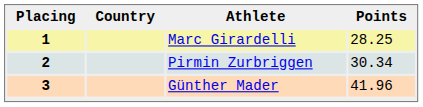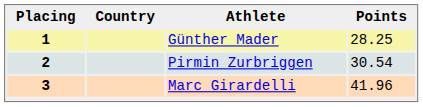1 | Athlete: Marc Girardelli -> Günther Mader
2 | Points: 30.34 -> 30.54
3 | Athlete: Günther Mader -> Marc Girardelli
